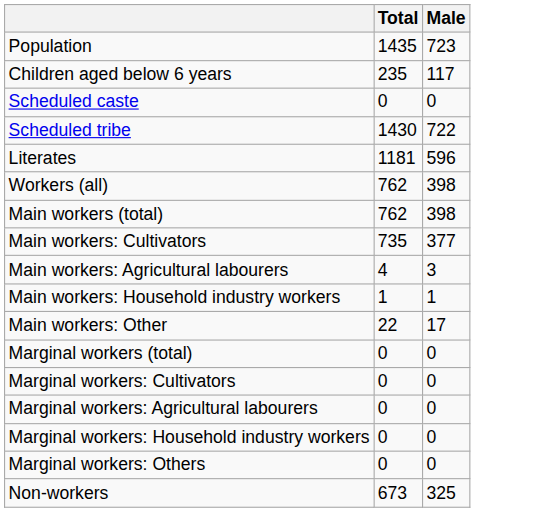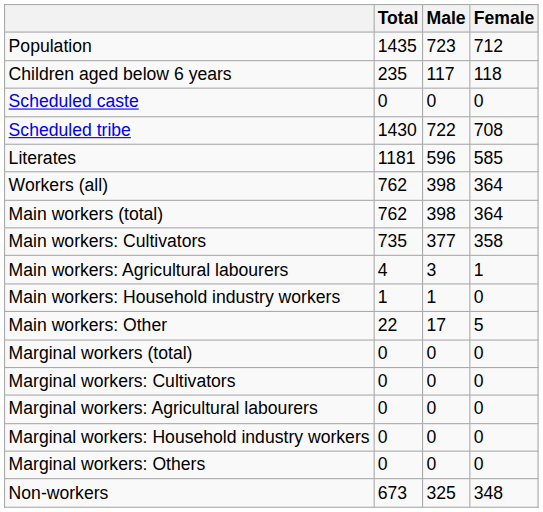+ column: Female | 712 | 118 | 0 | 708 | 585 | 364 | 364 | 358 | 1 | 0 | 5 | 0 | 0 | 0 | 0 | 0 | 348
